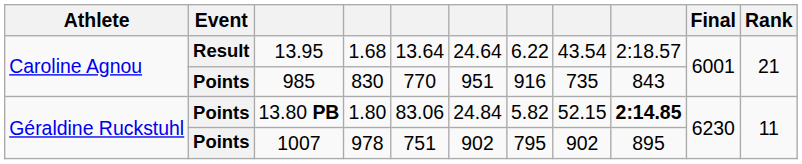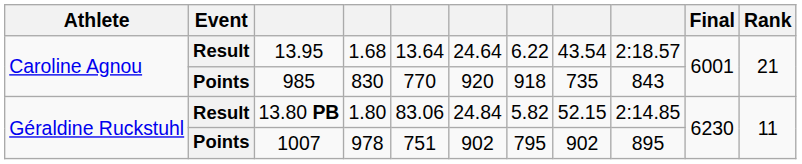985 | column 6: 951 -> 920
985 | column 7: 916 -> 918
13.80 PB | Event: Points -> Result
13.80 PB | column 9: bold -> normal
